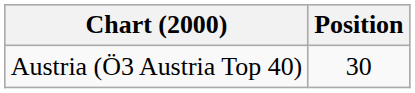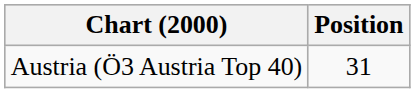Austria (Ö3 Austria Top 40) | Position: 30 -> 31
